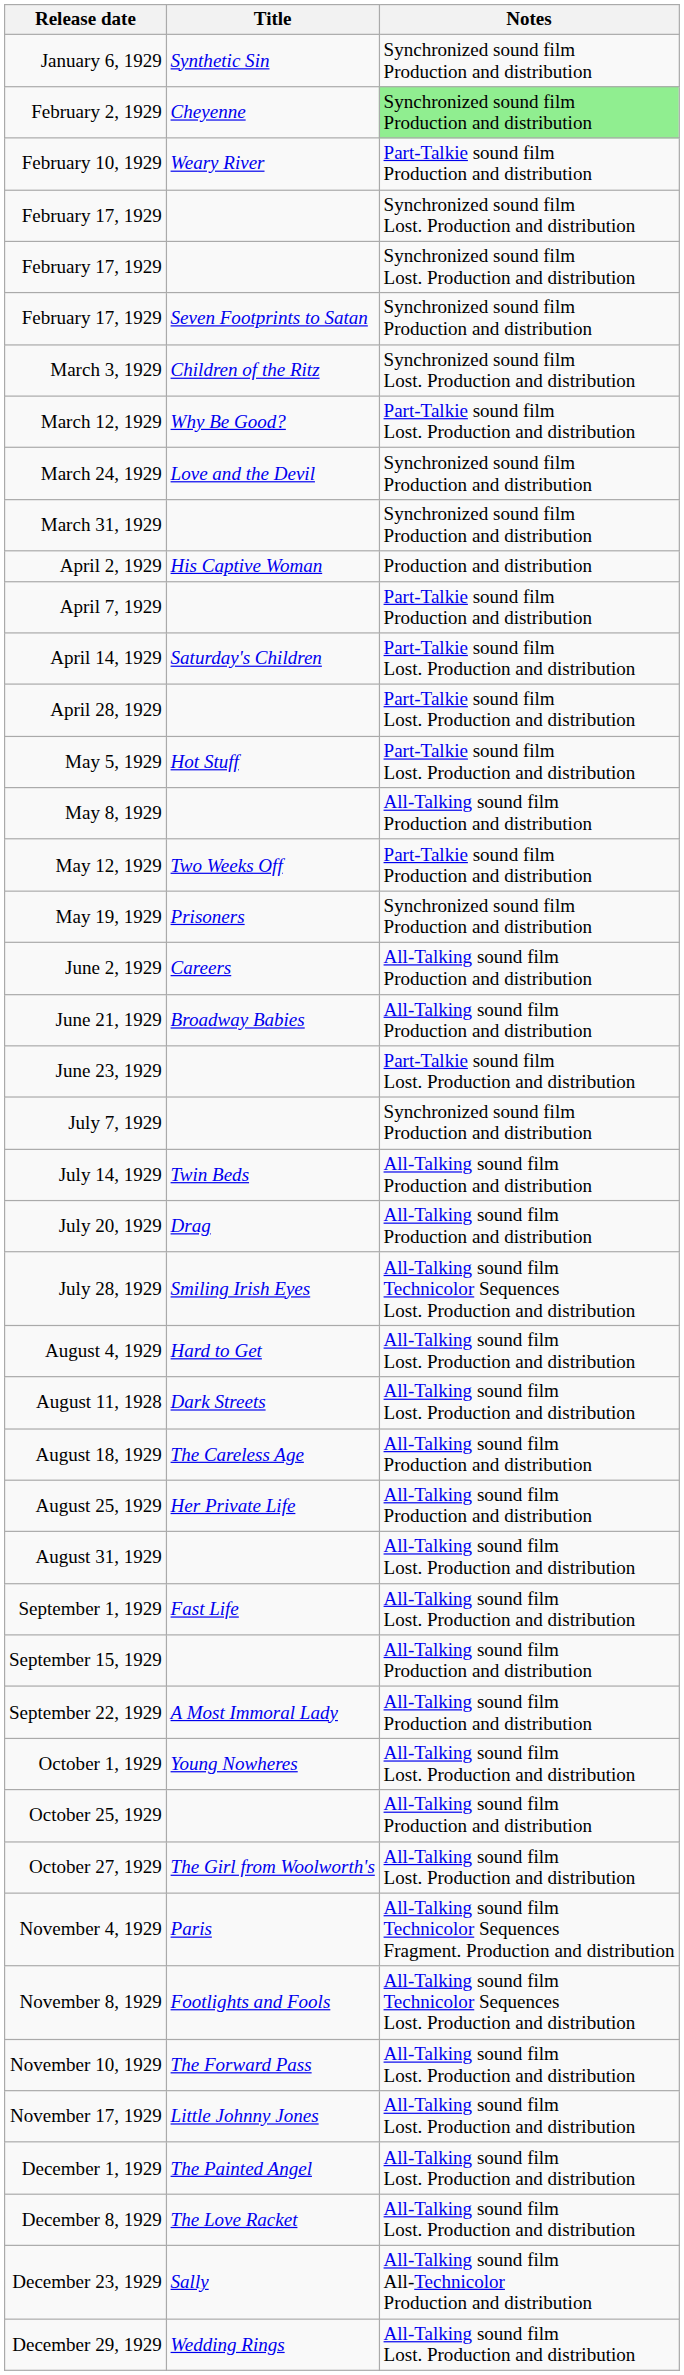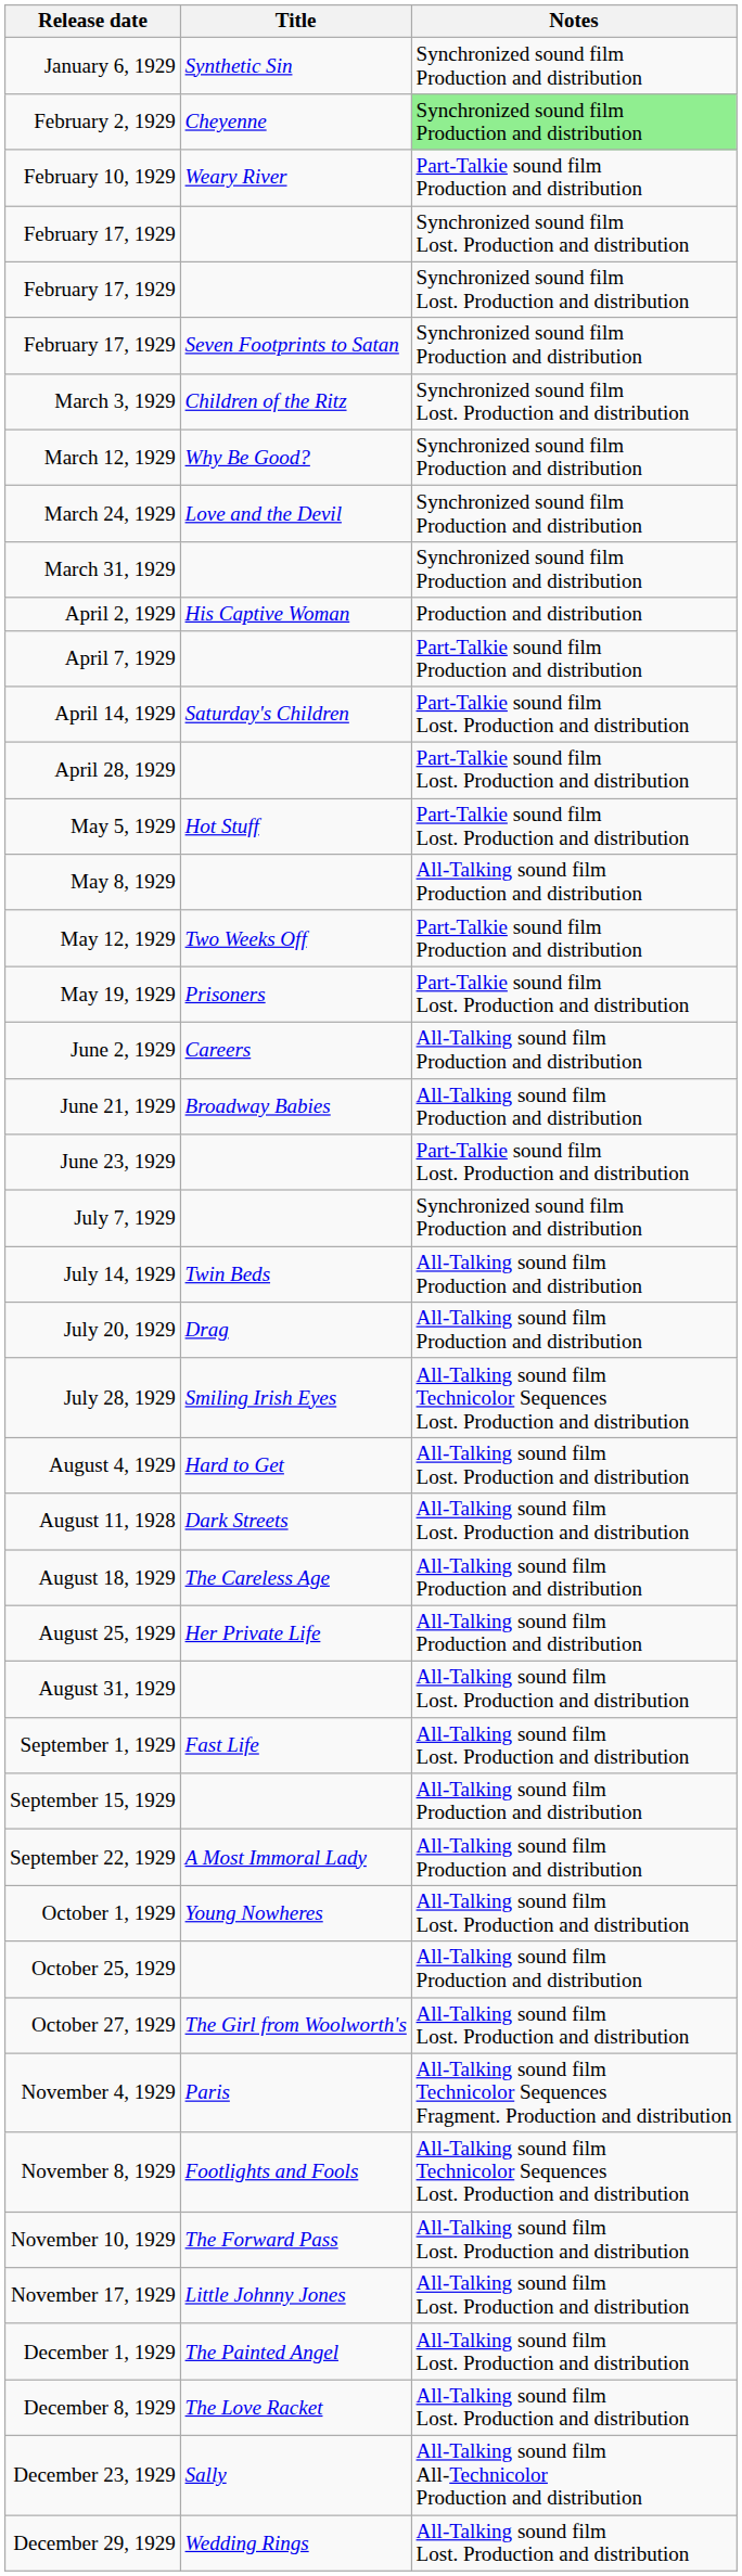March 12, 1929 | Notes: Part-Talkie sound film Lost. Production and distribution -> Synchronized sound film Production and distribution
May 19, 1929 | Notes: Synchronized sound film Production and distribution -> Part-Talkie sound film Lost. Production and distribution
